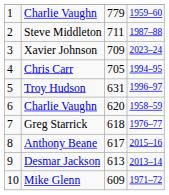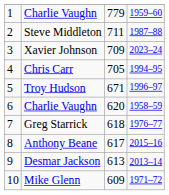Troy Hudson | column 3: 631 -> 671
